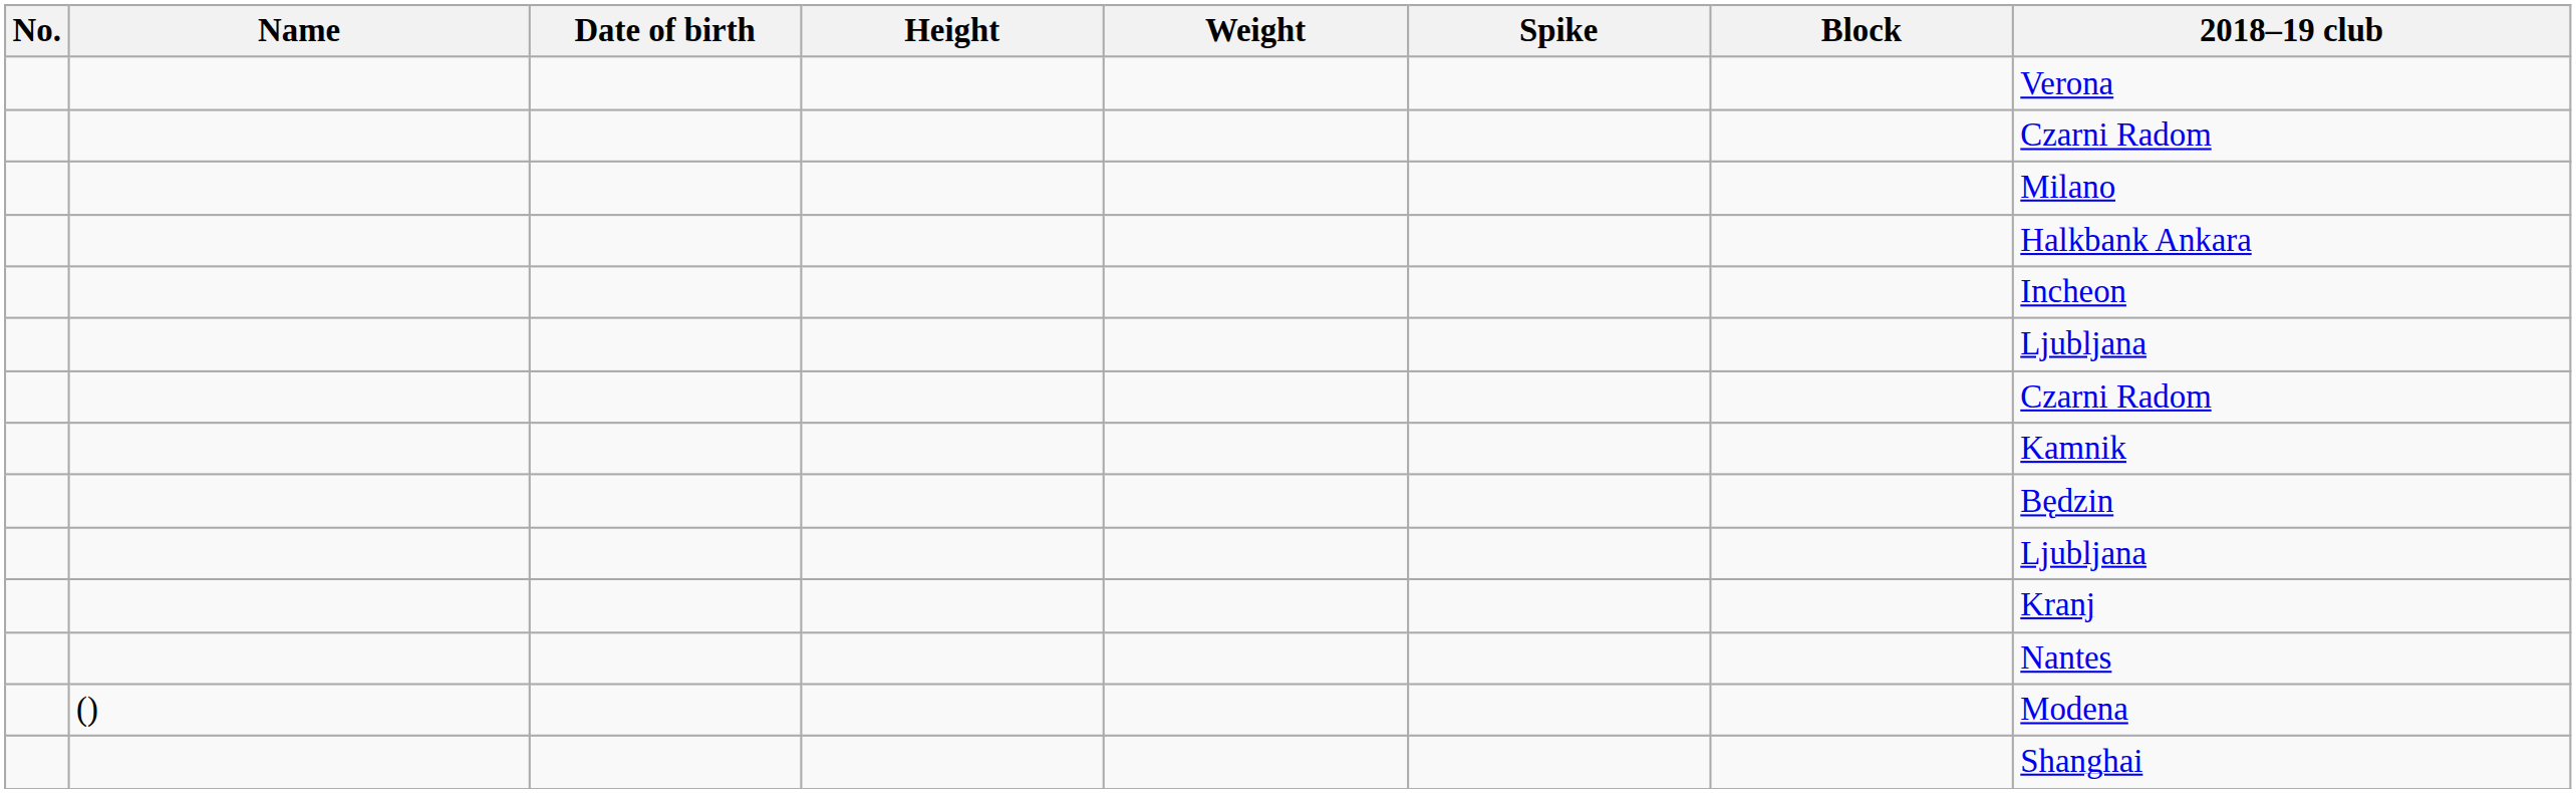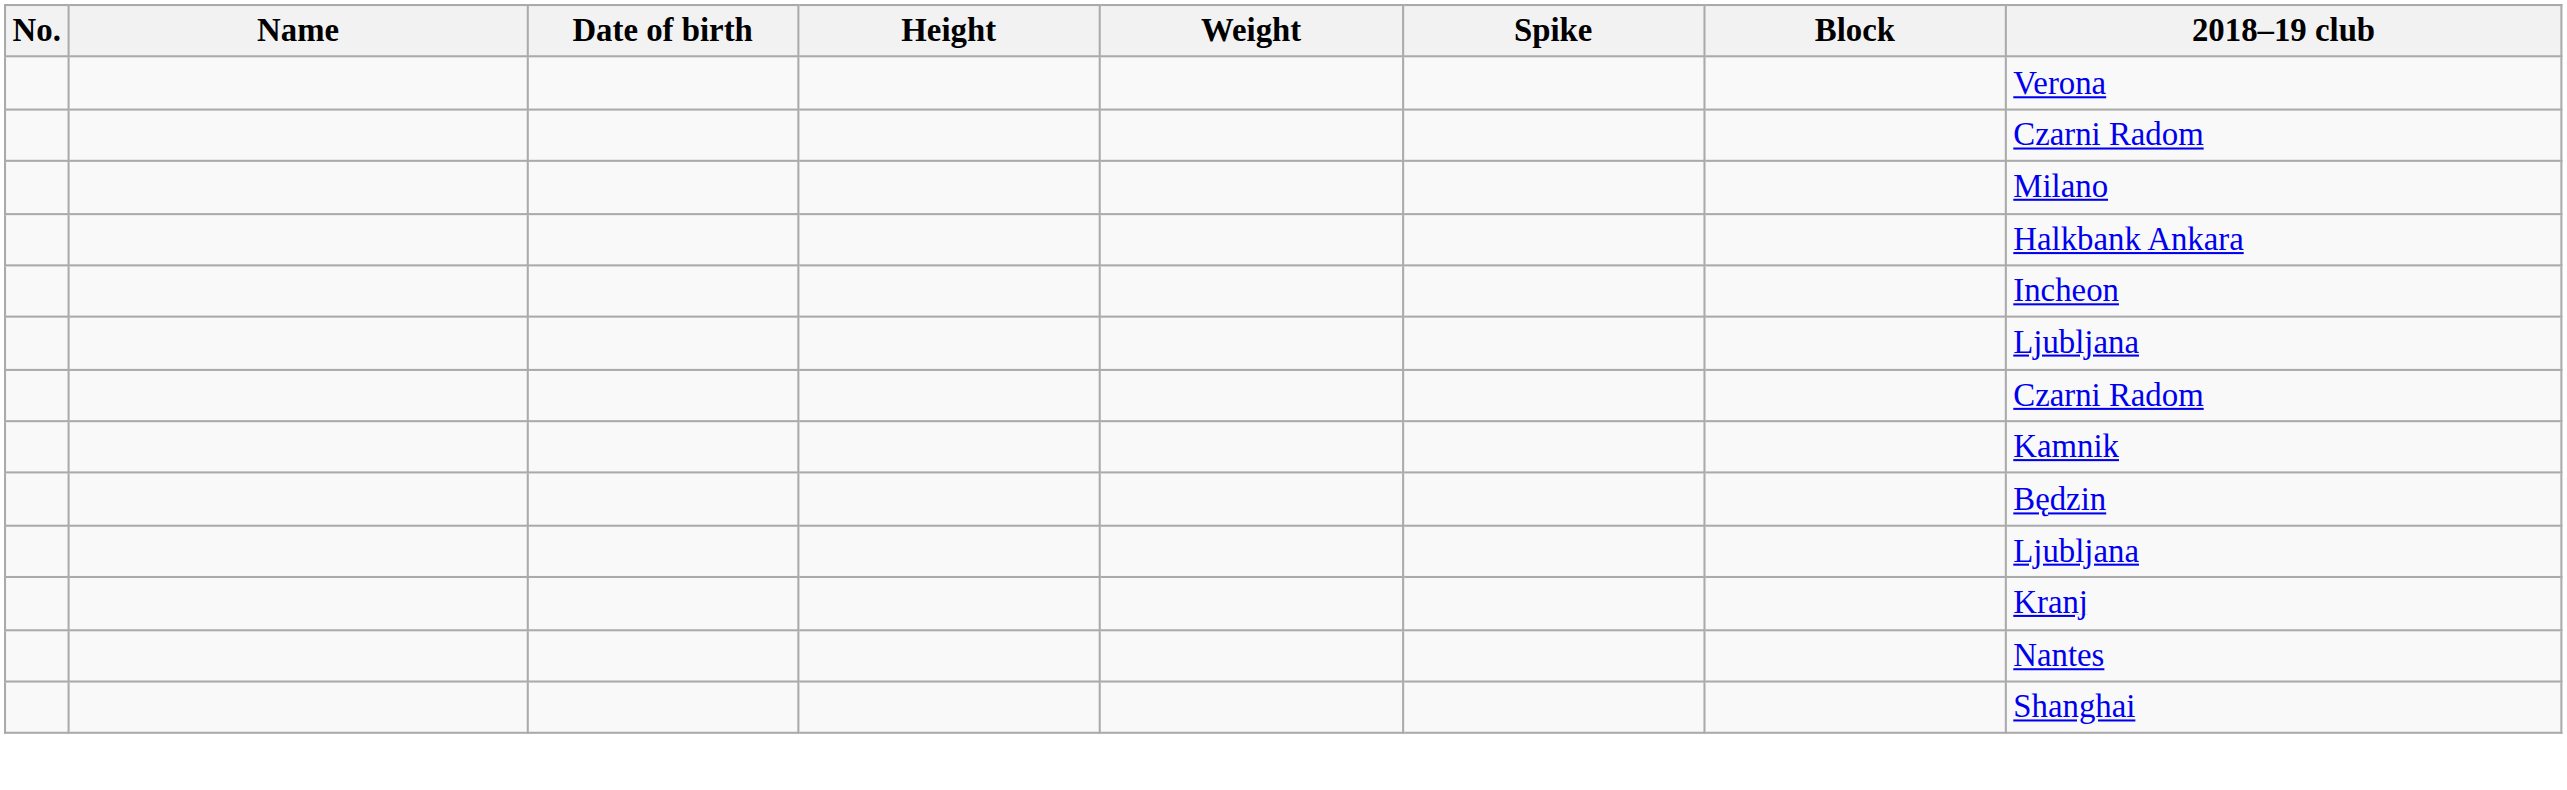- row: () | Modena
